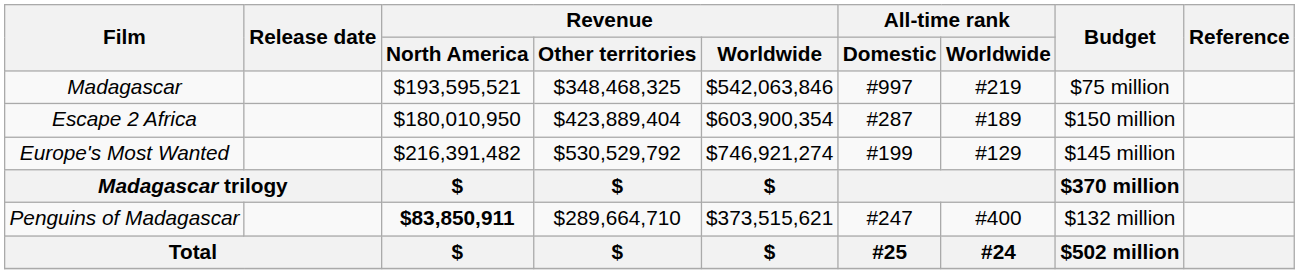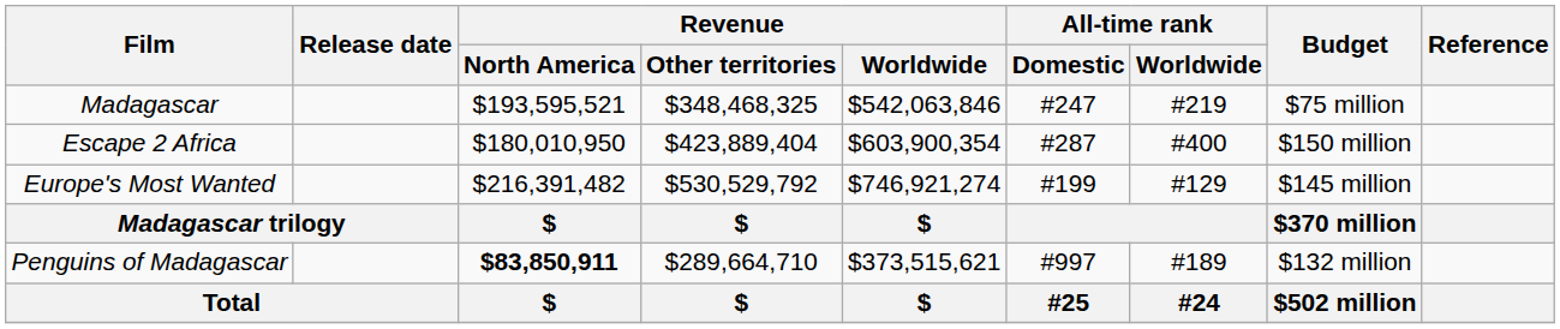Madagascar | All-time rank / Domestic: #997 -> #247
Escape 2 Africa | All-time rank / Worldwide: #189 -> #400
Penguins of Madagascar | All-time rank / Domestic: #247 -> #997
Penguins of Madagascar | All-time rank / Worldwide: #400 -> #189
